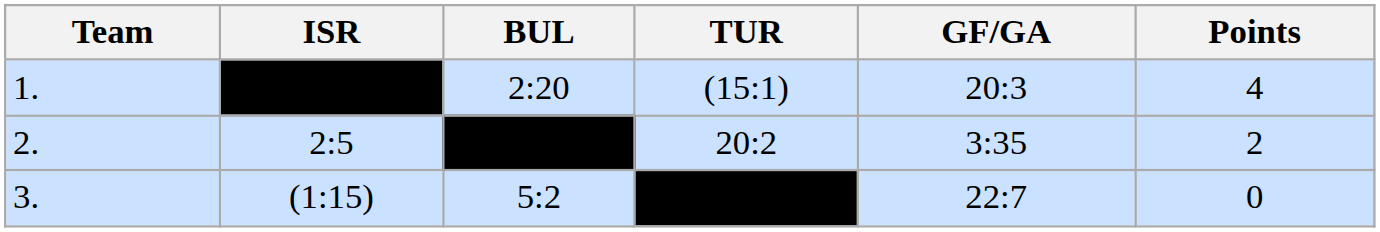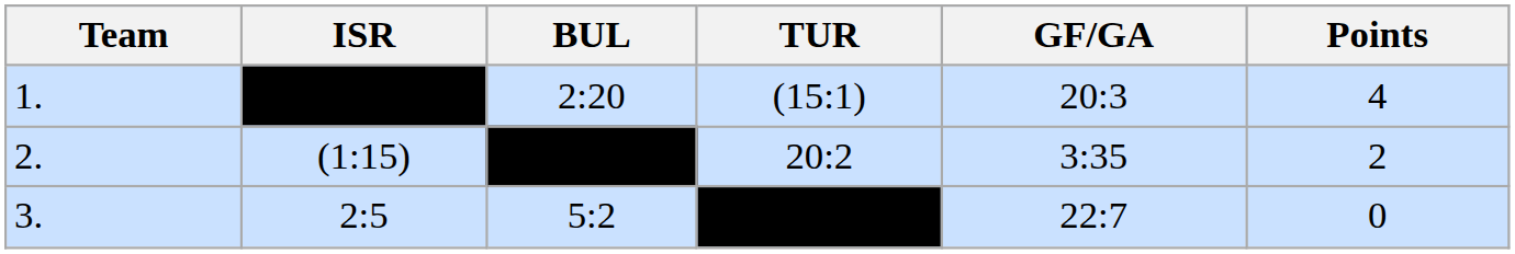2. | ISR: 2:5 -> (1:15)
3. | ISR: (1:15) -> 2:5
